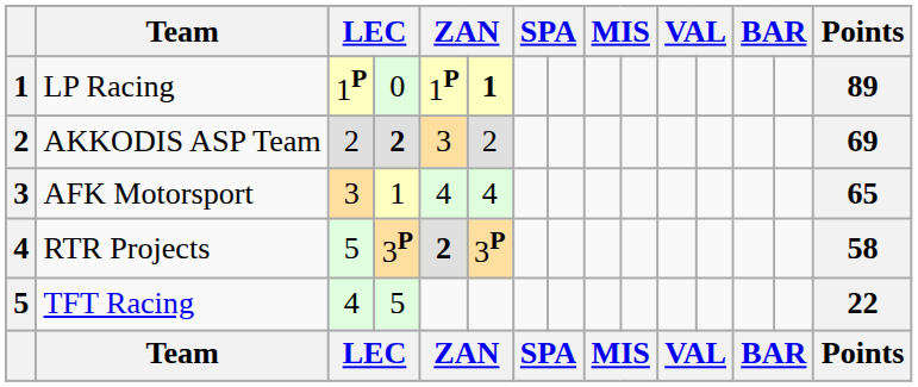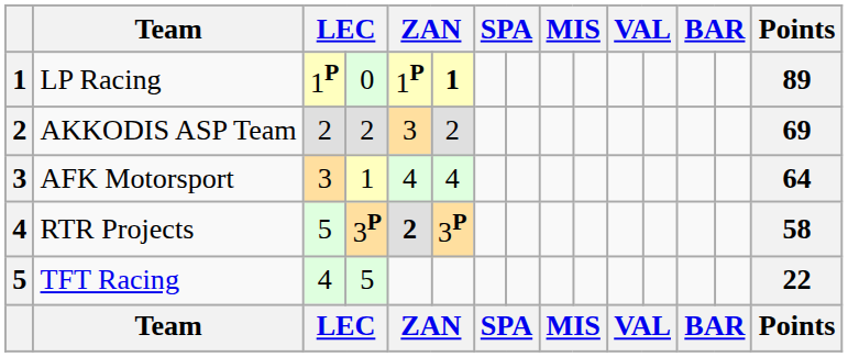AKKODIS ASP Team | column 4: bold -> normal
AFK Motorsport | Points: 65 -> 64
